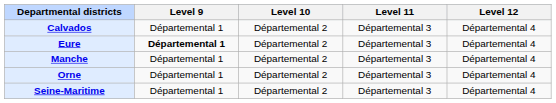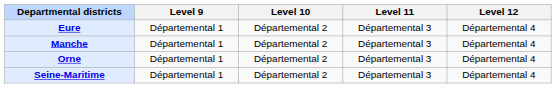- row: Calvados | Départemental 1 | Départemental 2 | Départemental 3 | Départemental 4
Eure | Level 9: bold -> normal
